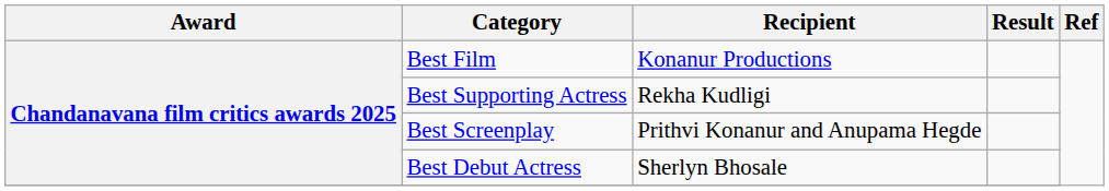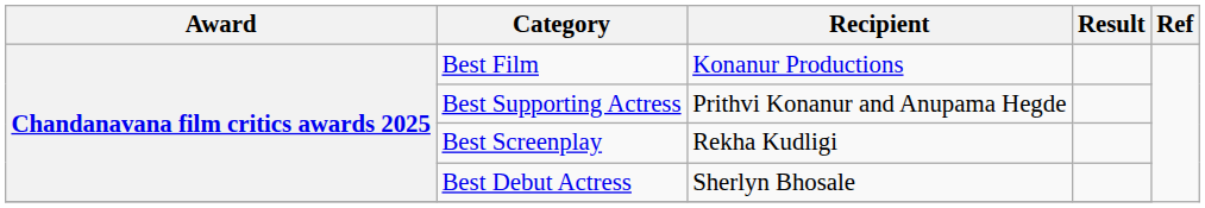Best Supporting Actress | Recipient: Rekha Kudligi -> Prithvi Konanur and Anupama Hegde
Best Screenplay | Recipient: Prithvi Konanur and Anupama Hegde -> Rekha Kudligi
